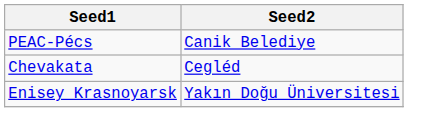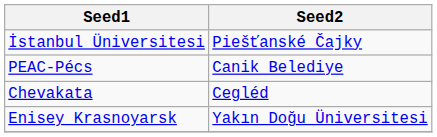+ row: İstanbul Üniversitesi | Piešťanské Čajky
